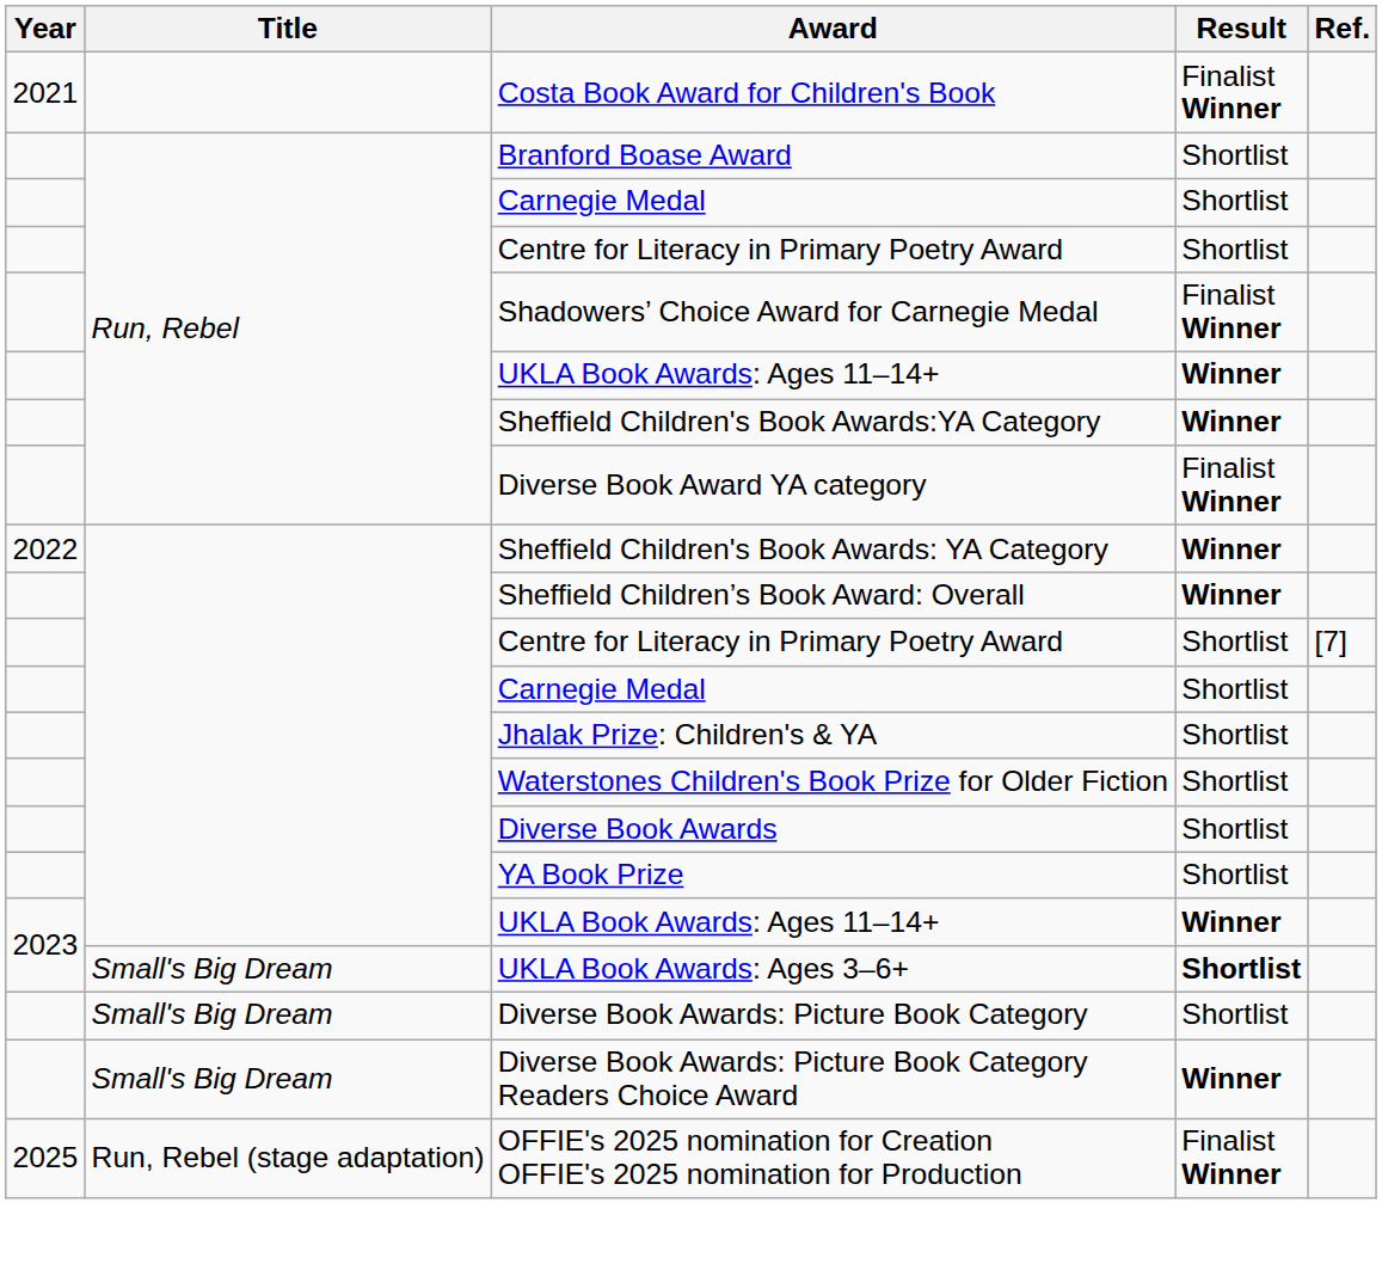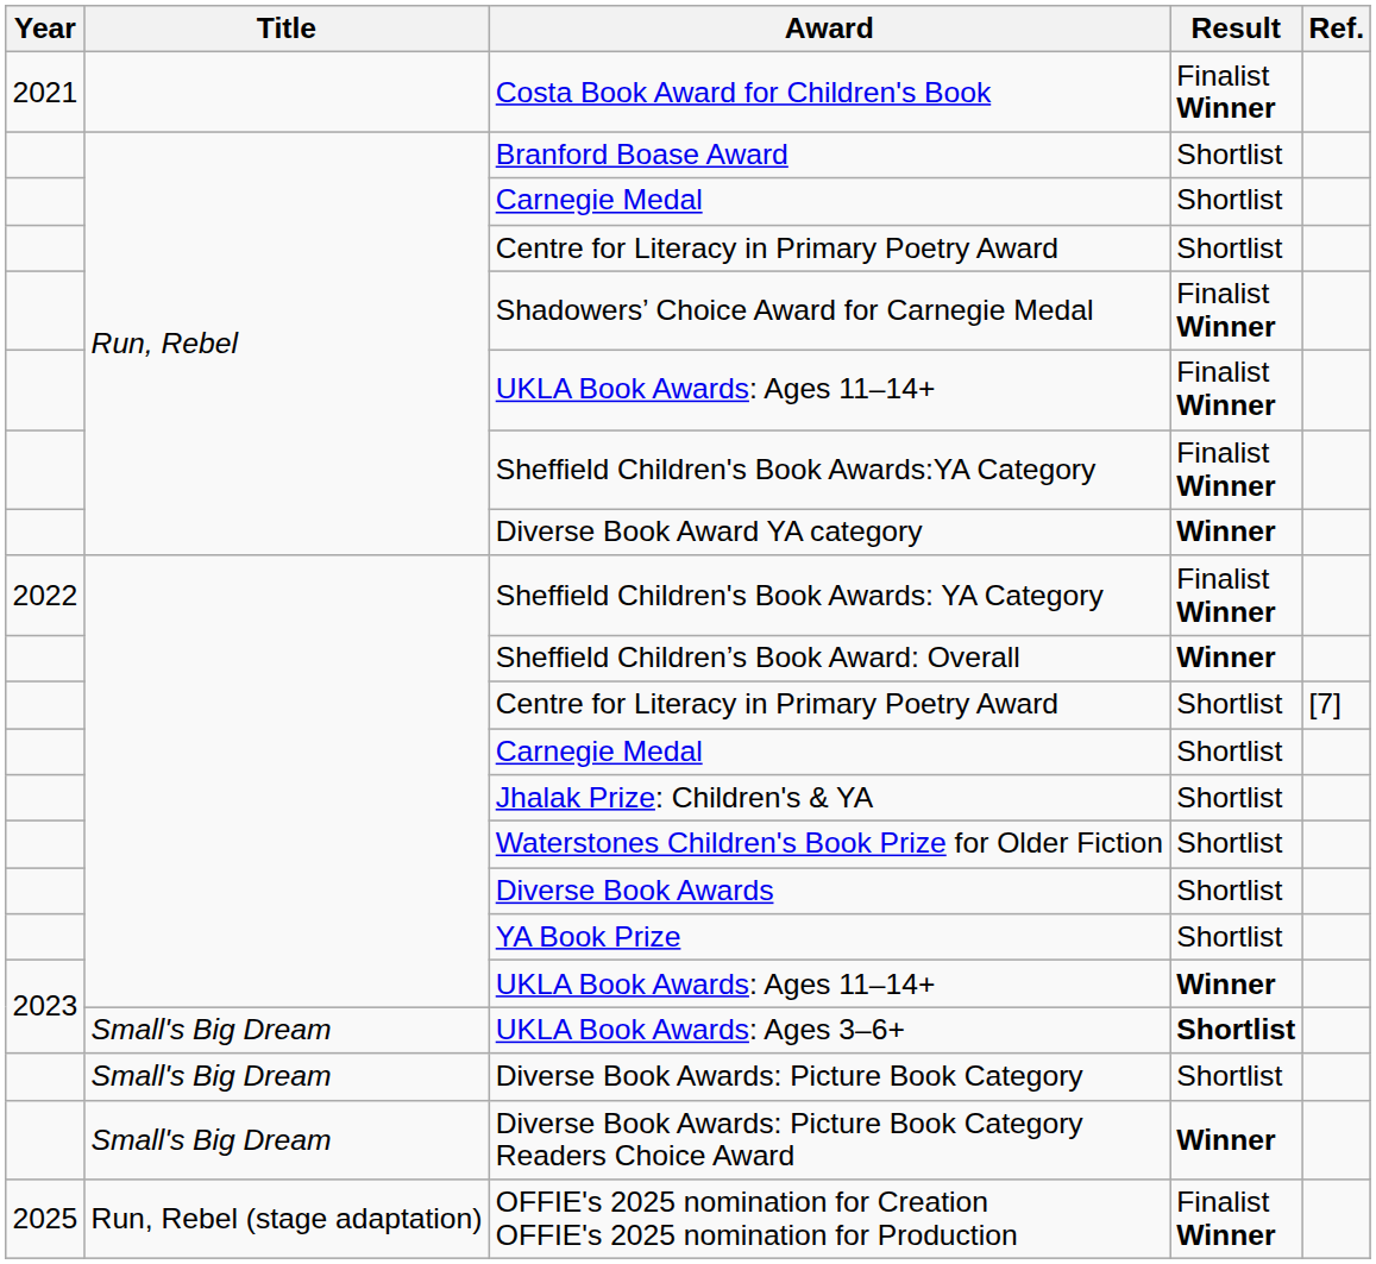Run, Rebel / UKLA Book Awards: Ages 11–14+ | Result: Winner -> Finalist Winner
Sheffield Children's Book Awards:YA Category | Result: Winner -> Finalist Winner
Diverse Book Award YA category | Result: Finalist Winner -> Winner
Sheffield Children's Book Awards: YA Category | Result: Winner -> Finalist Winner
